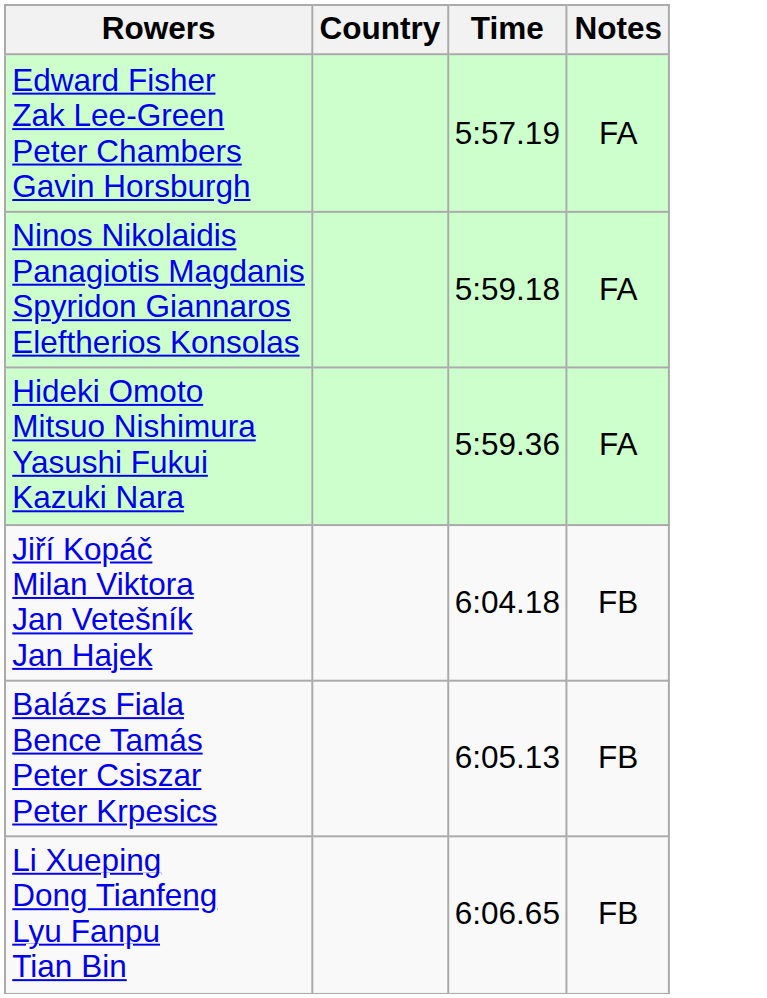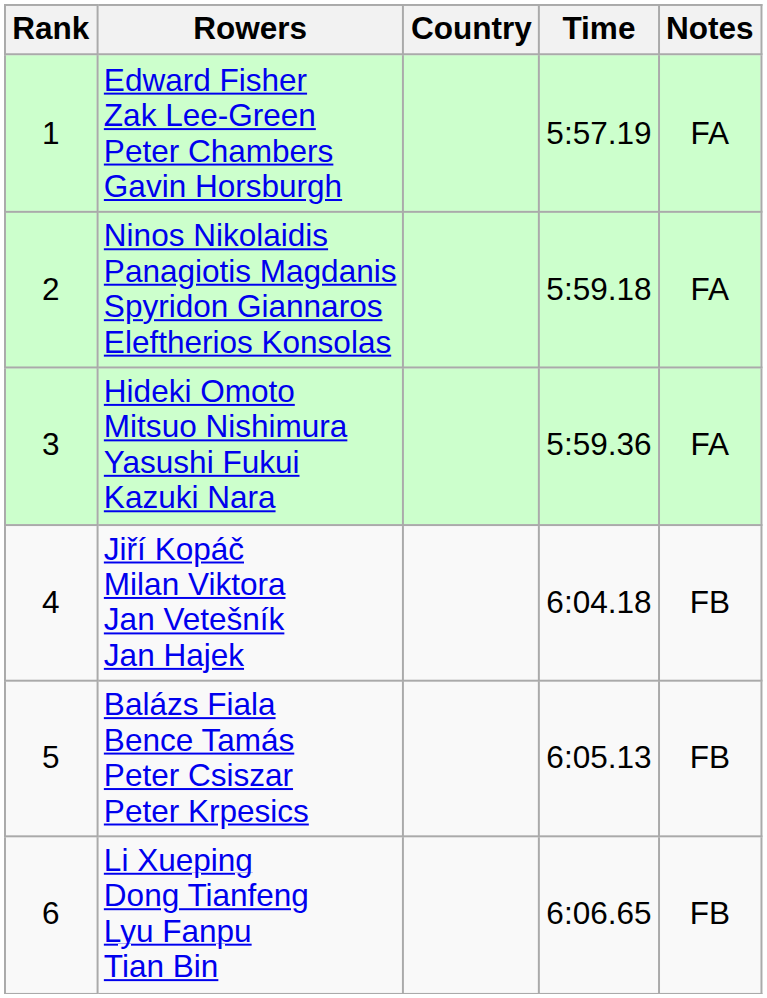+ column: Rank | 1 | 2 | 3 | 4 | 5 | 6
